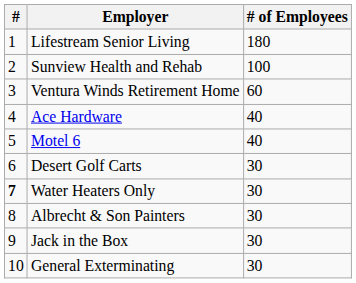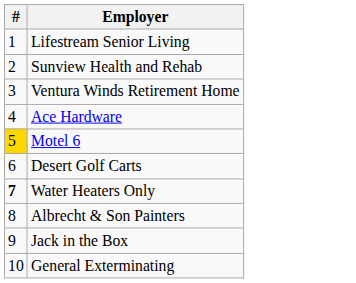- column: # of Employees | 180 | 100 | 60 | 40 | 40 | 30 | 30 | 30 | 30 | 30
Motel 6 | #: no background -> gold background
